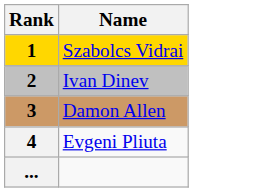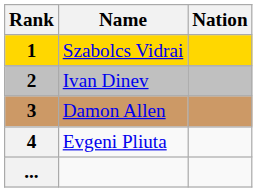+ column: Nation
